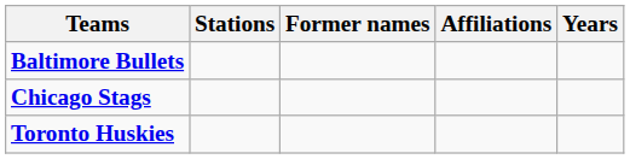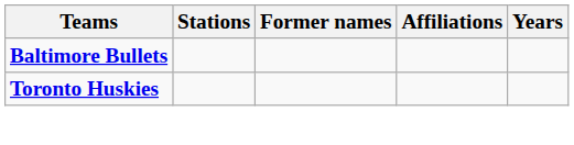- row: Chicago Stags
